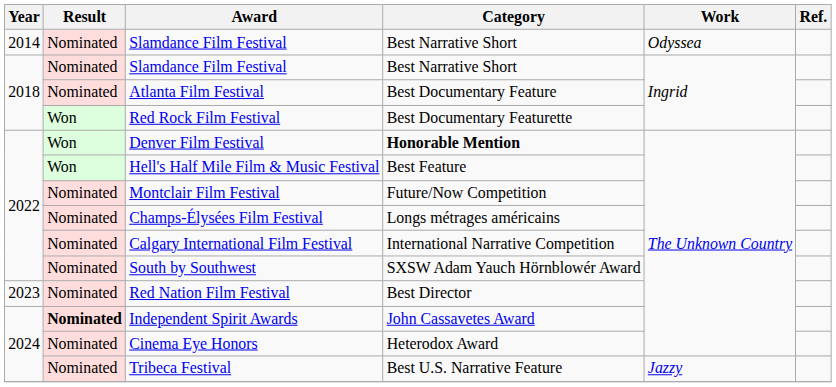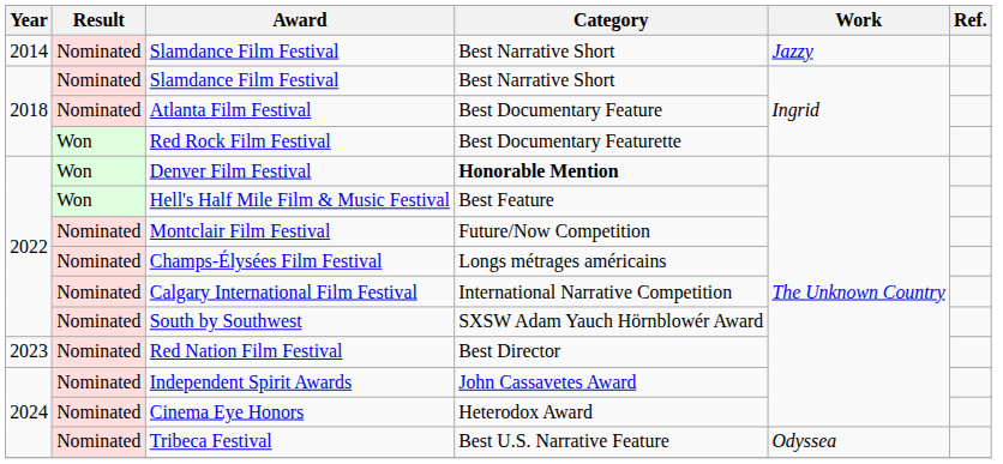2014 / Slamdance Film Festival | Work: Odyssea -> Jazzy
Independent Spirit Awards | Result: bold -> normal
Tribeca Festival | Work: Jazzy -> Odyssea
